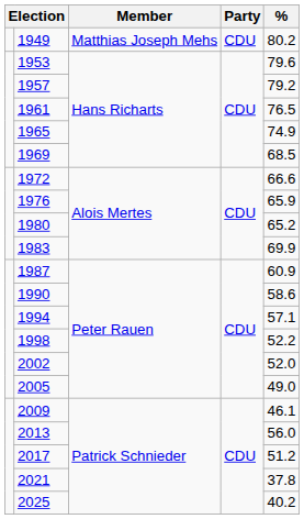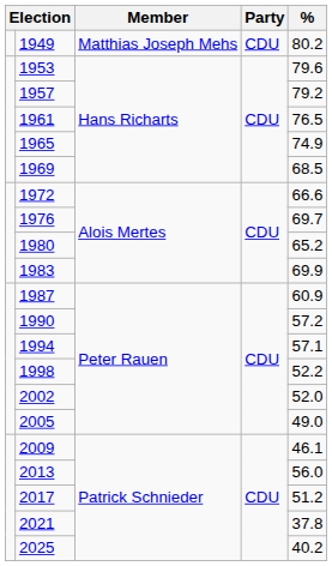1976 | %: 65.9 -> 69.7
1990 | %: 58.6 -> 57.2
